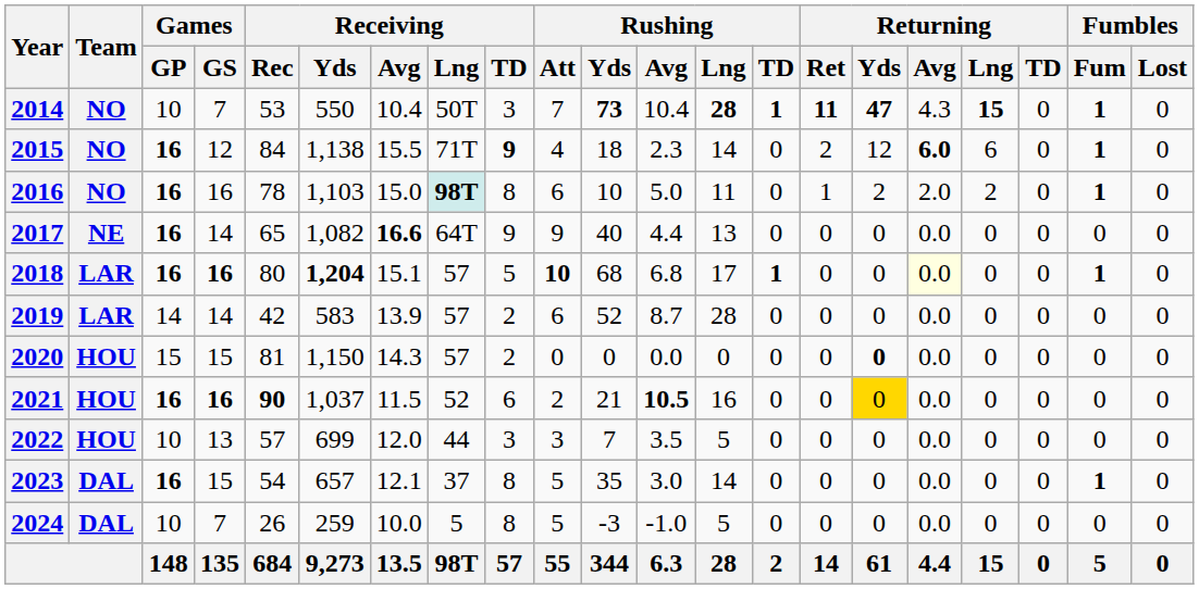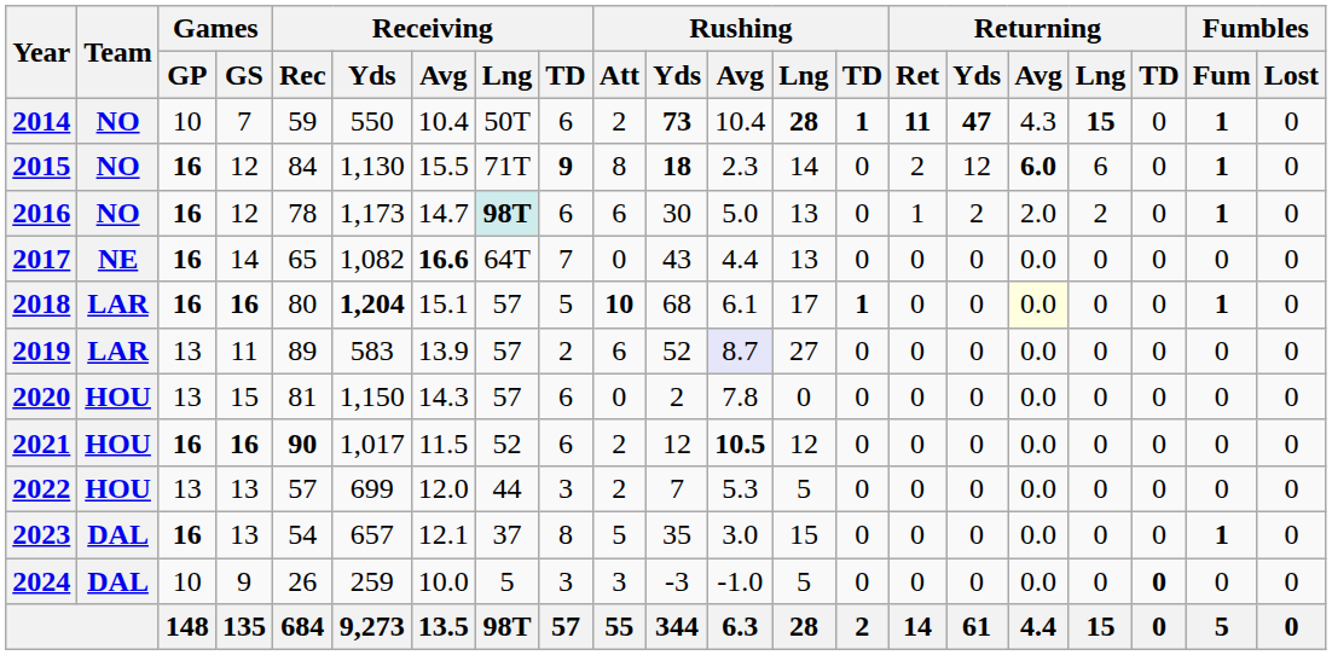2014 | Receiving / Rec: 53 -> 59
2014 | Receiving / TD: 3 -> 6
2014 | Rushing / Att: 7 -> 2
2015 | Receiving / Yds: 1,138 -> 1,130
2015 | Rushing / Att: 4 -> 8
2015 | Rushing / Yds: normal -> bold
2016 | Games / GS: 16 -> 12
2016 | Receiving / Yds: 1,103 -> 1,173
2016 | Receiving / Avg: 15.0 -> 14.7
2016 | Receiving / TD: 8 -> 6
2016 | Rushing / Yds: 10 -> 30
2016 | Rushing / Lng: 11 -> 13
2017 | Receiving / TD: 9 -> 7
2017 | Rushing / Att: 9 -> 0
2017 | Rushing / Yds: 40 -> 43
2018 | Rushing / Avg: 6.8 -> 6.1
2019 | Games / GP: 14 -> 13
2019 | Games / GS: 14 -> 11
2019 | Receiving / Rec: 42 -> 89
2019 | Rushing / Avg: no background -> lavender background
2019 | Rushing / Lng: 28 -> 27
2020 | Games / GP: 15 -> 13
2020 | Receiving / TD: 2 -> 6
2020 | Rushing / Yds: 0 -> 2
2020 | Rushing / Avg: 0.0 -> 7.8
2020 | Returning / Yds: bold -> normal
2021 | Receiving / Yds: 1,037 -> 1,017
2021 | Rushing / Yds: 21 -> 12
2021 | Rushing / Lng: 16 -> 12
2021 | Returning / Yds: gold background -> no background
2022 | Games / GP: 10 -> 13
2022 | Rushing / Att: 3 -> 2
2022 | Rushing / Avg: 3.5 -> 5.3
2023 | Games / GS: 15 -> 13
2023 | Rushing / Lng: 14 -> 15
2024 | Games / GS: 7 -> 9
2024 | Receiving / TD: 8 -> 3
2024 | Rushing / Att: 5 -> 3
2024 | Returning / TD: normal -> bold
